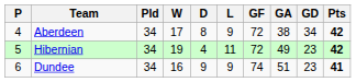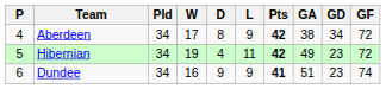columns swapped: GF <-> Pts
